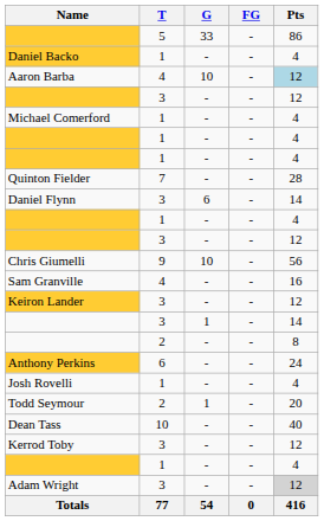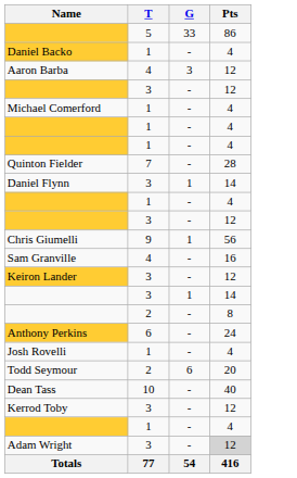- column: FG | - | - | - | - | - | - | - | - | - | - | - | - | - | - | - | - | - | - | - | - | - | - | - | 0
Aaron Barba | G: 10 -> 3
Aaron Barba | Pts: lightblue background -> no background
Daniel Flynn | G: 6 -> 1
Chris Giumelli | G: 10 -> 1
Todd Seymour | G: 1 -> 6
